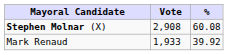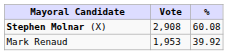Mark Renaud | Vote: 1,933 -> 1,953
